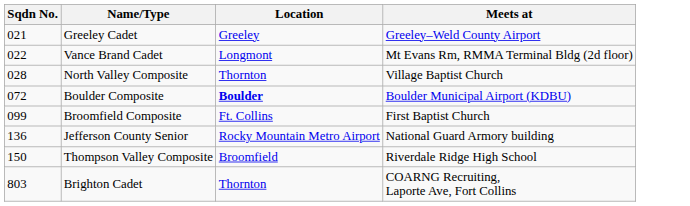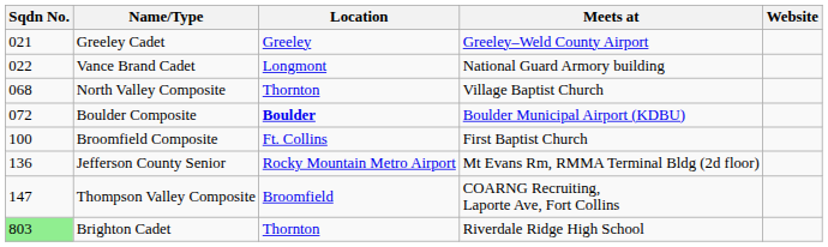+ column: Website
Vance Brand Cadet | Meets at: Mt Evans Rm, RMMA Terminal Bldg (2d floor) -> National Guard Armory building
North Valley Composite | Sqdn No.: 028 -> 068
Broomfield Composite | Sqdn No.: 099 -> 100
Jefferson County Senior | Meets at: National Guard Armory building -> Mt Evans Rm, RMMA Terminal Bldg (2d floor)
Thompson Valley Composite | Sqdn No.: 150 -> 147
Thompson Valley Composite | Meets at: Riverdale Ridge High School -> COARNG Recruiting, Laporte Ave, Fort Collins
Brighton Cadet | Sqdn No.: no background -> lightgreen background
Brighton Cadet | Meets at: COARNG Recruiting, Laporte Ave, Fort Collins -> Riverdale Ridge High School
